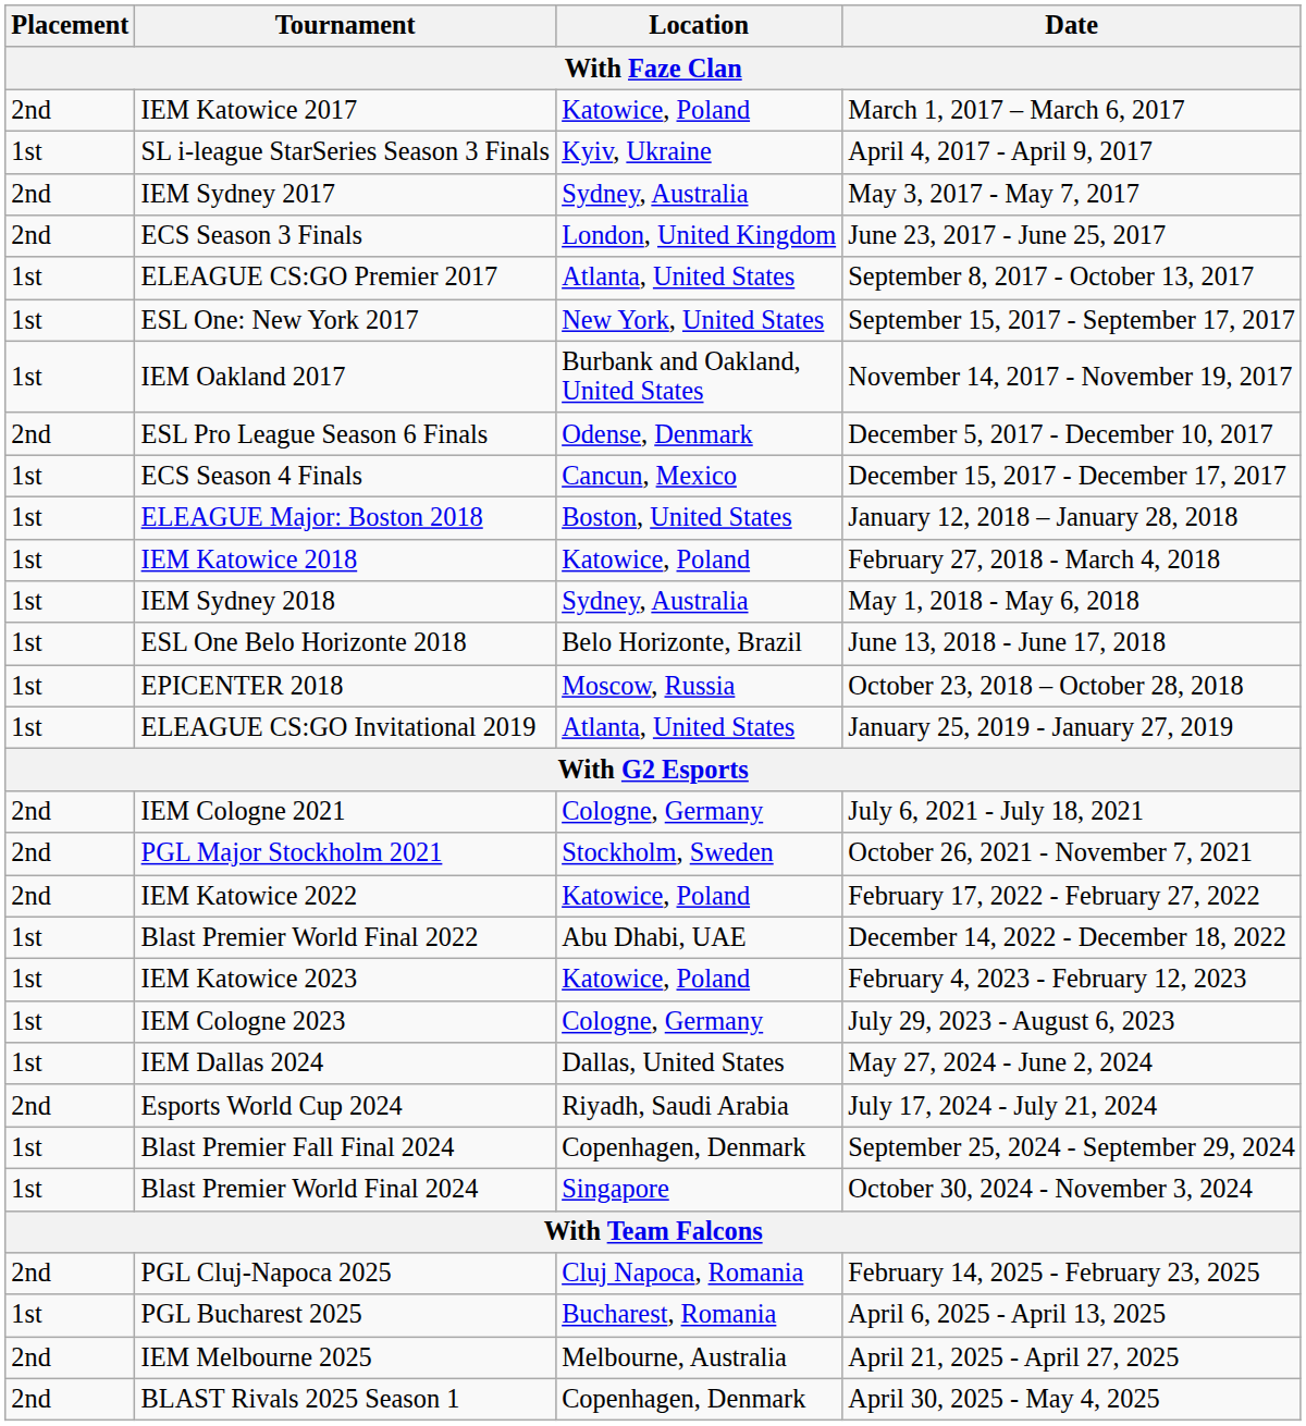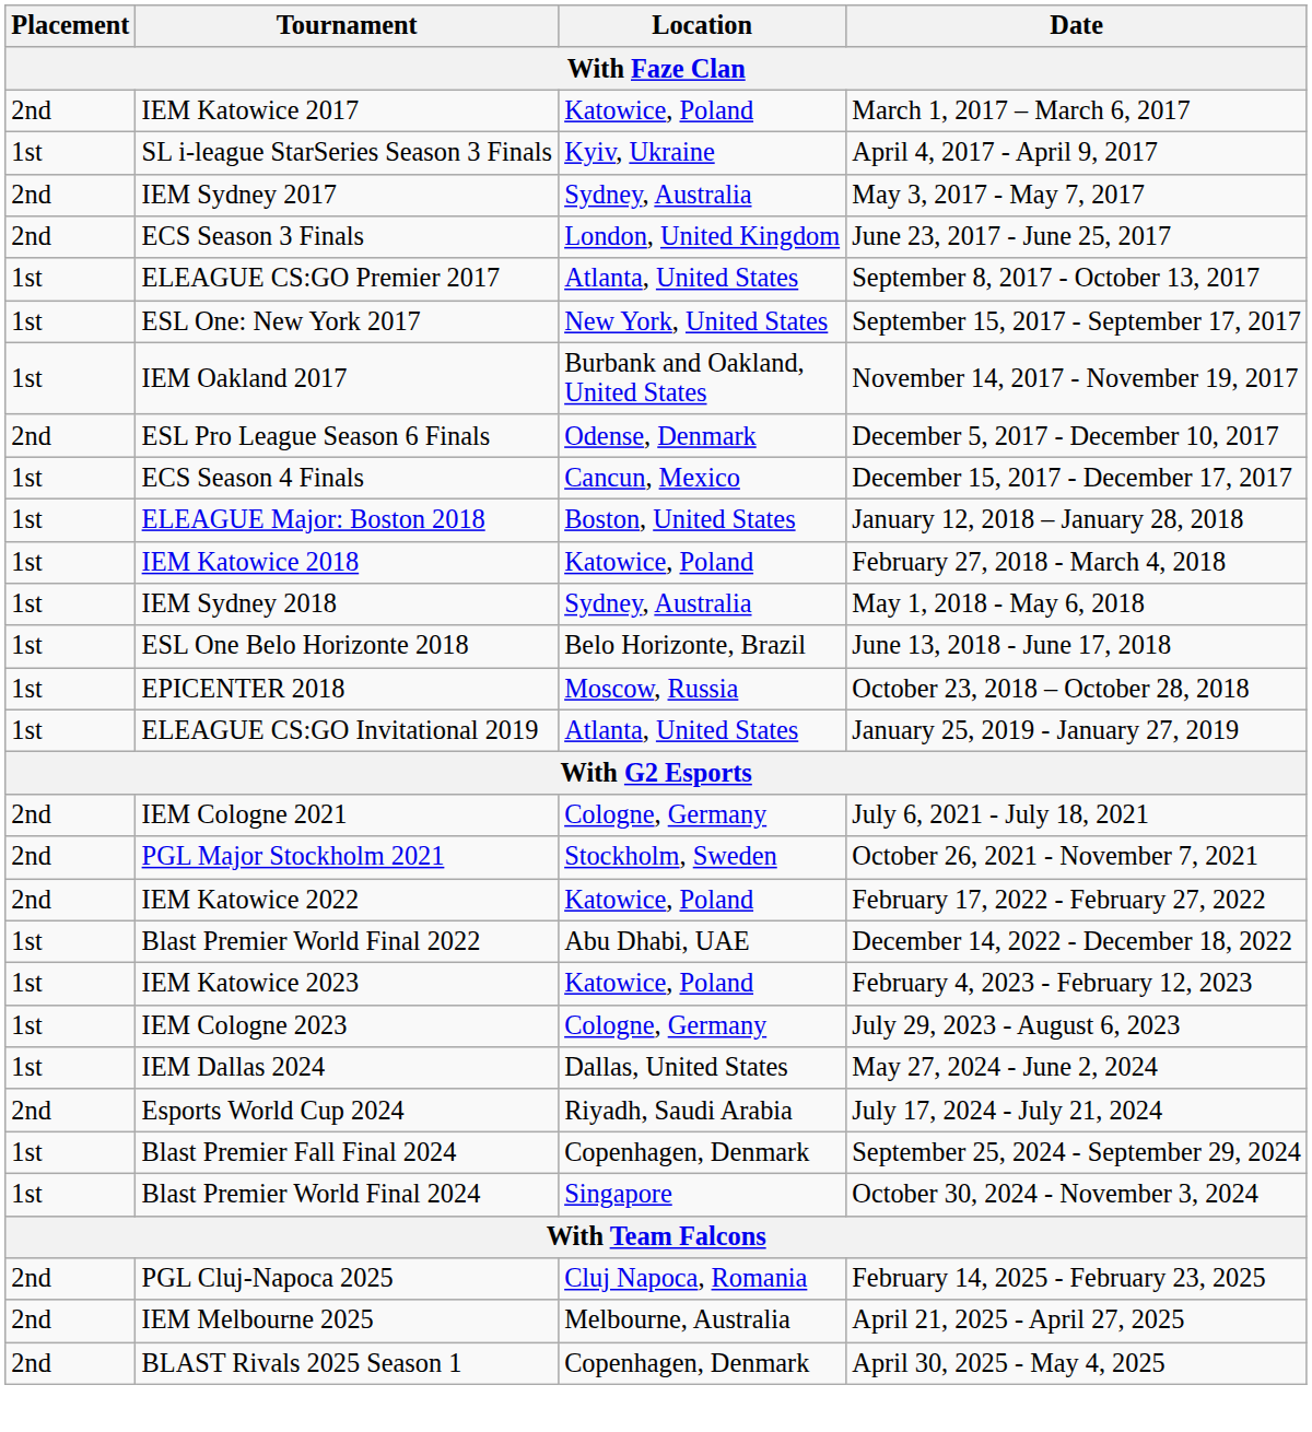- row: 1st | PGL Bucharest 2025 | Bucharest, Romania | April 6, 2025 - April 13, 2025
